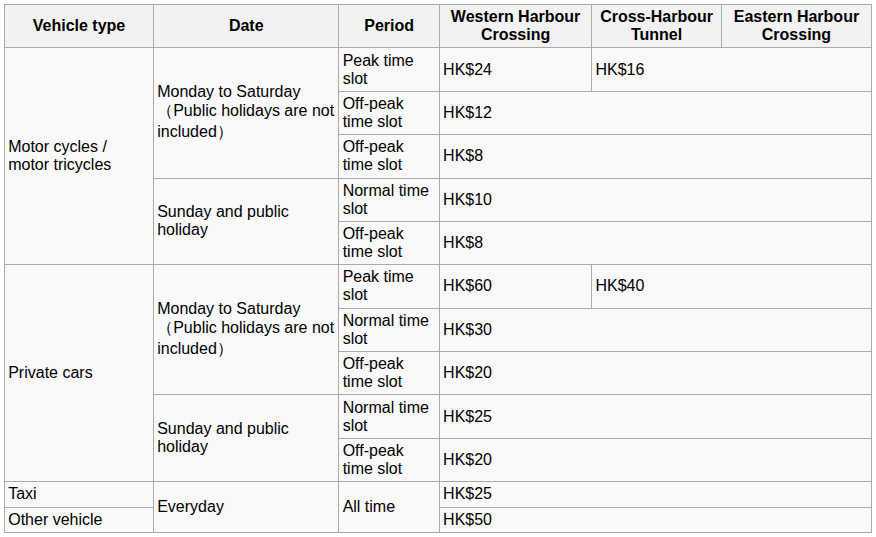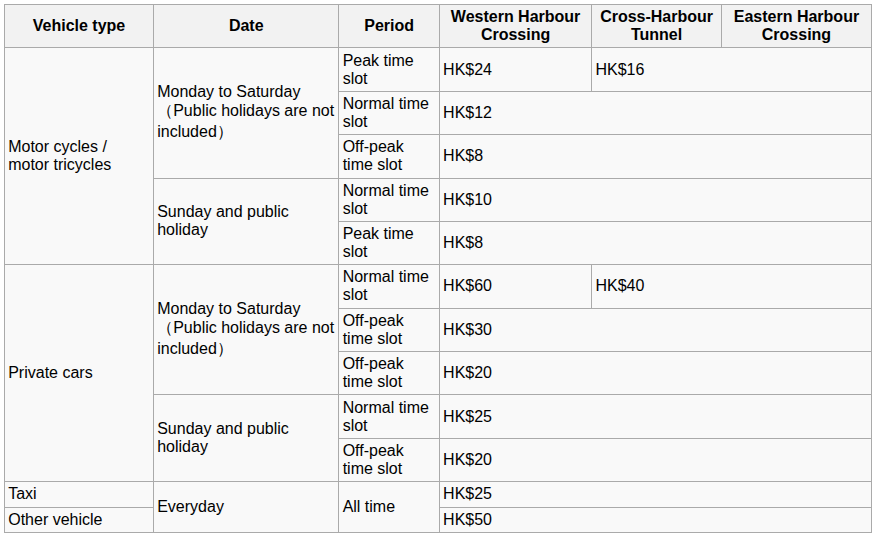HK$12 | Period: Off-peak time slot -> Normal time slot
Sunday and public holiday / HK$8 | Period: Off-peak time slot -> Peak time slot
HK$60 | Period: Peak time slot -> Normal time slot
HK$30 | Period: Normal time slot -> Off-peak time slot
